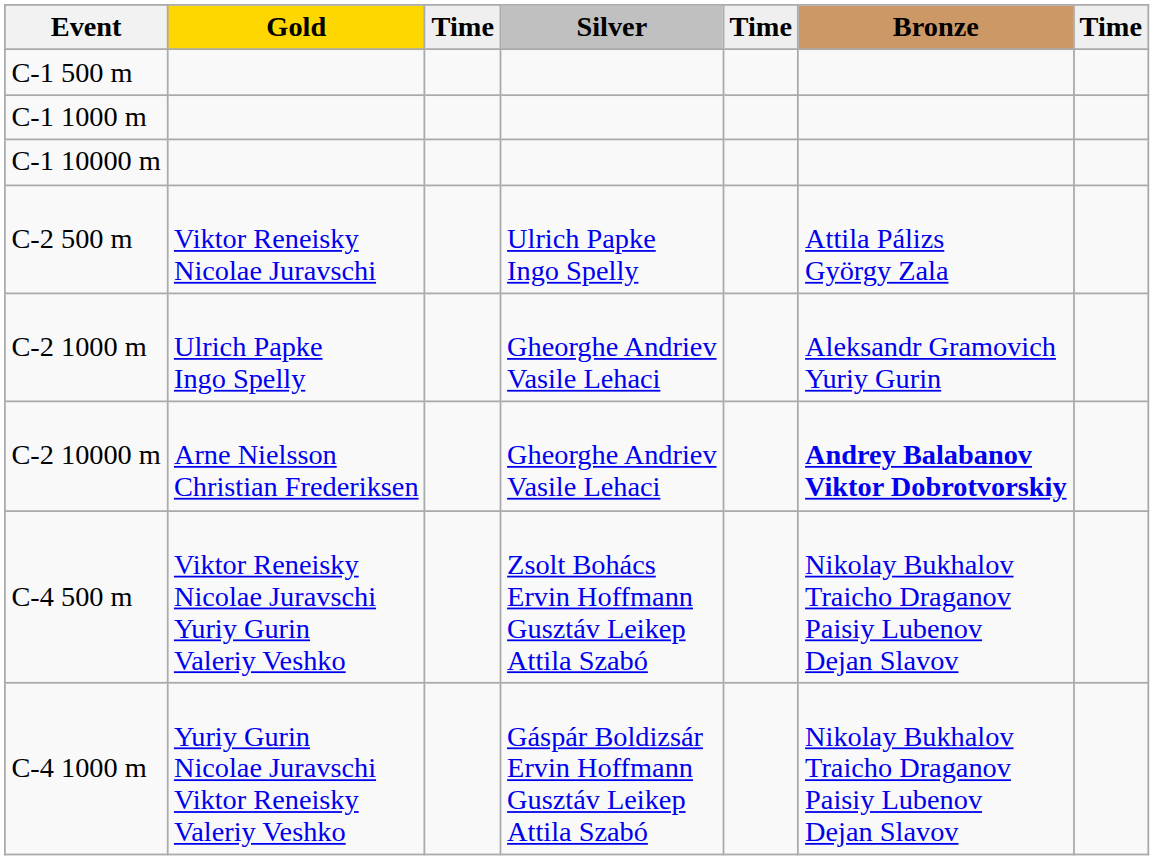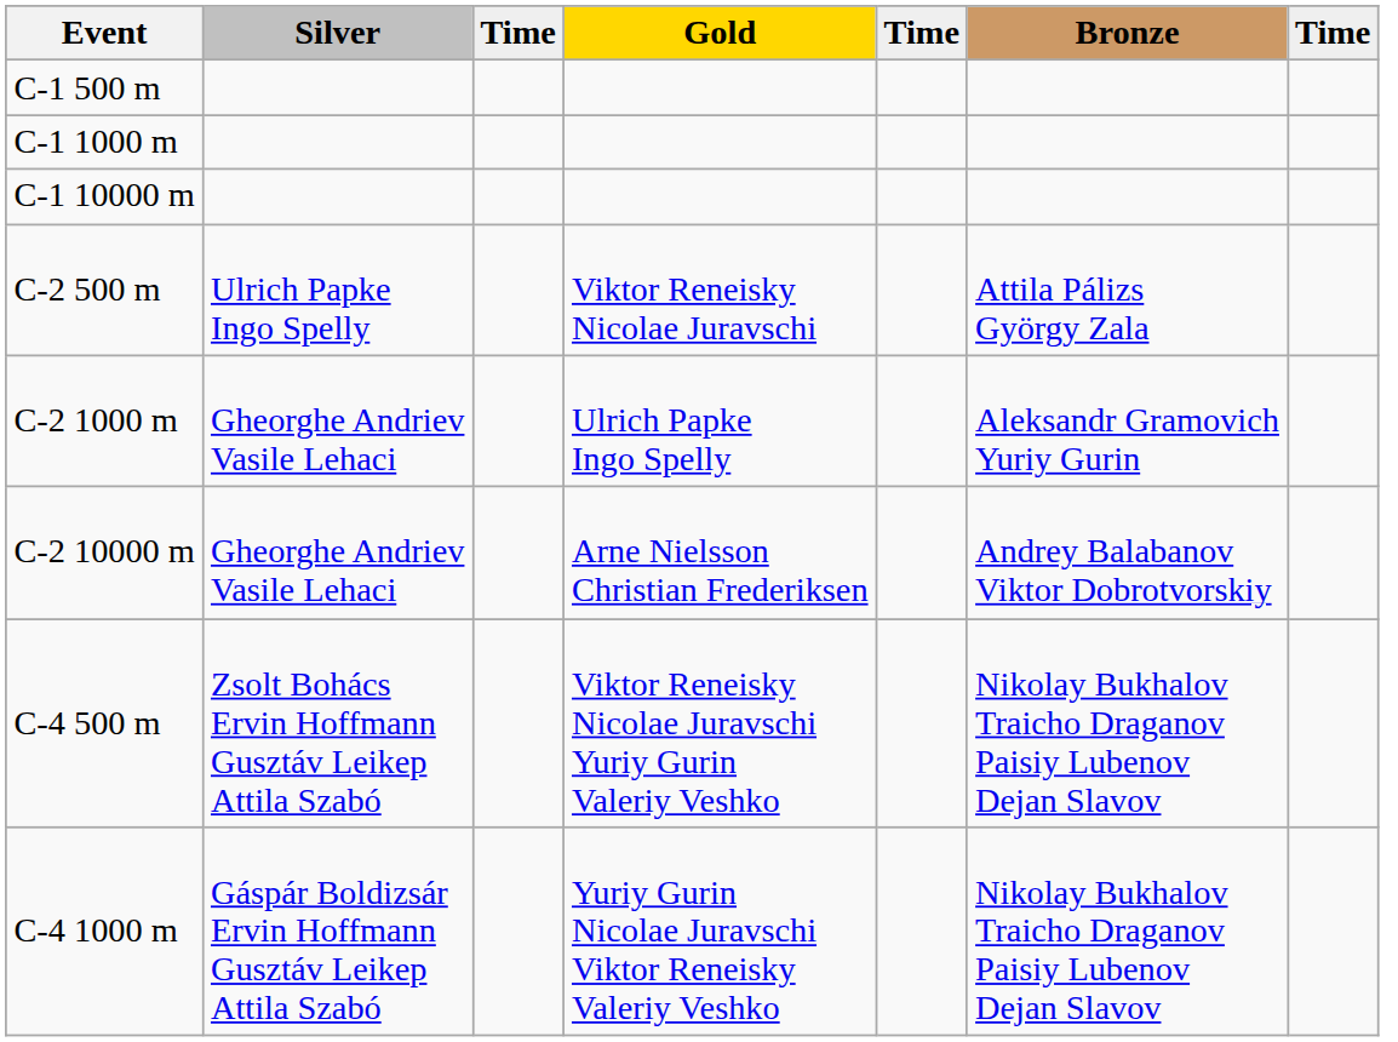columns swapped: Gold <-> Silver
C-2 10000 m | Bronze: bold -> normal
